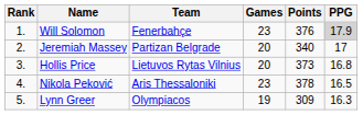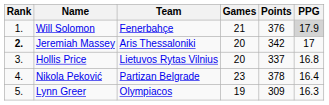Will Solomon | Games: 23 -> 21
Jeremiah Massey | Rank: normal -> bold
Jeremiah Massey | Team: Partizan Belgrade -> Aris Thessaloniki
Jeremiah Massey | Points: 340 -> 342
Hollis Price | Points: 373 -> 337
Nikola Peković | Team: Aris Thessaloniki -> Partizan Belgrade
Nikola Peković | PPG: 16.5 -> 16.4
